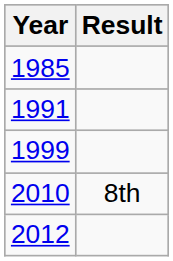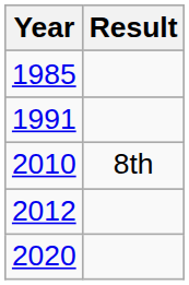- row: 1999
+ row: 2020
